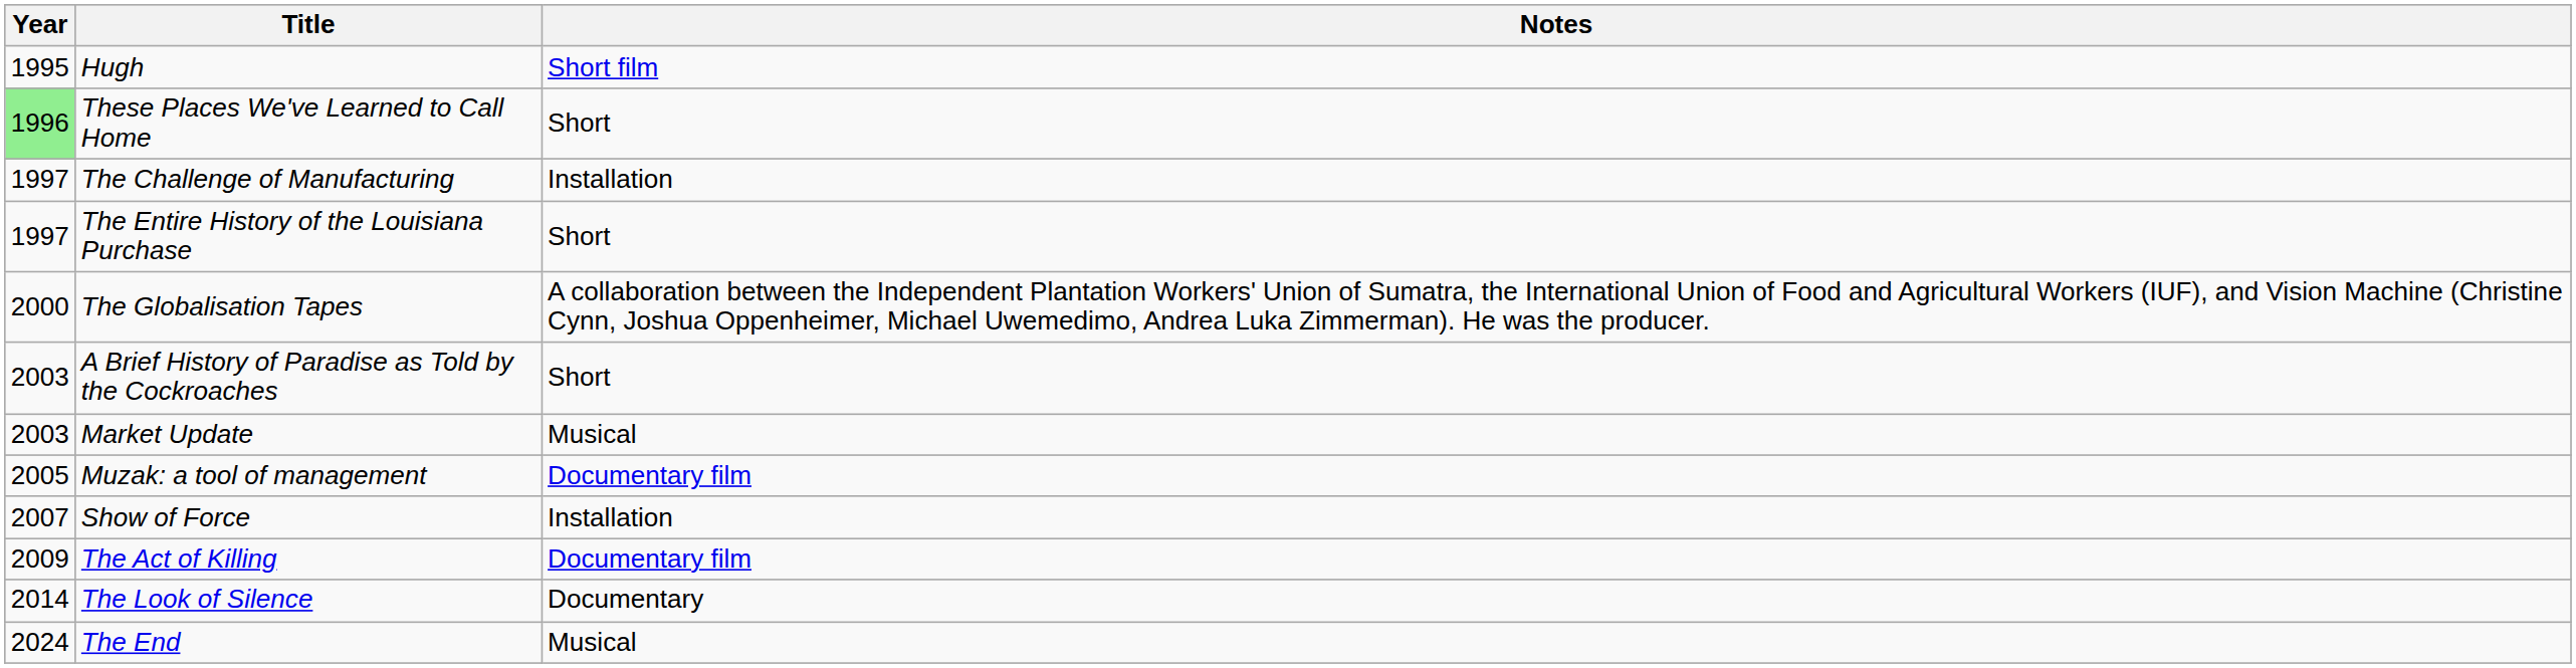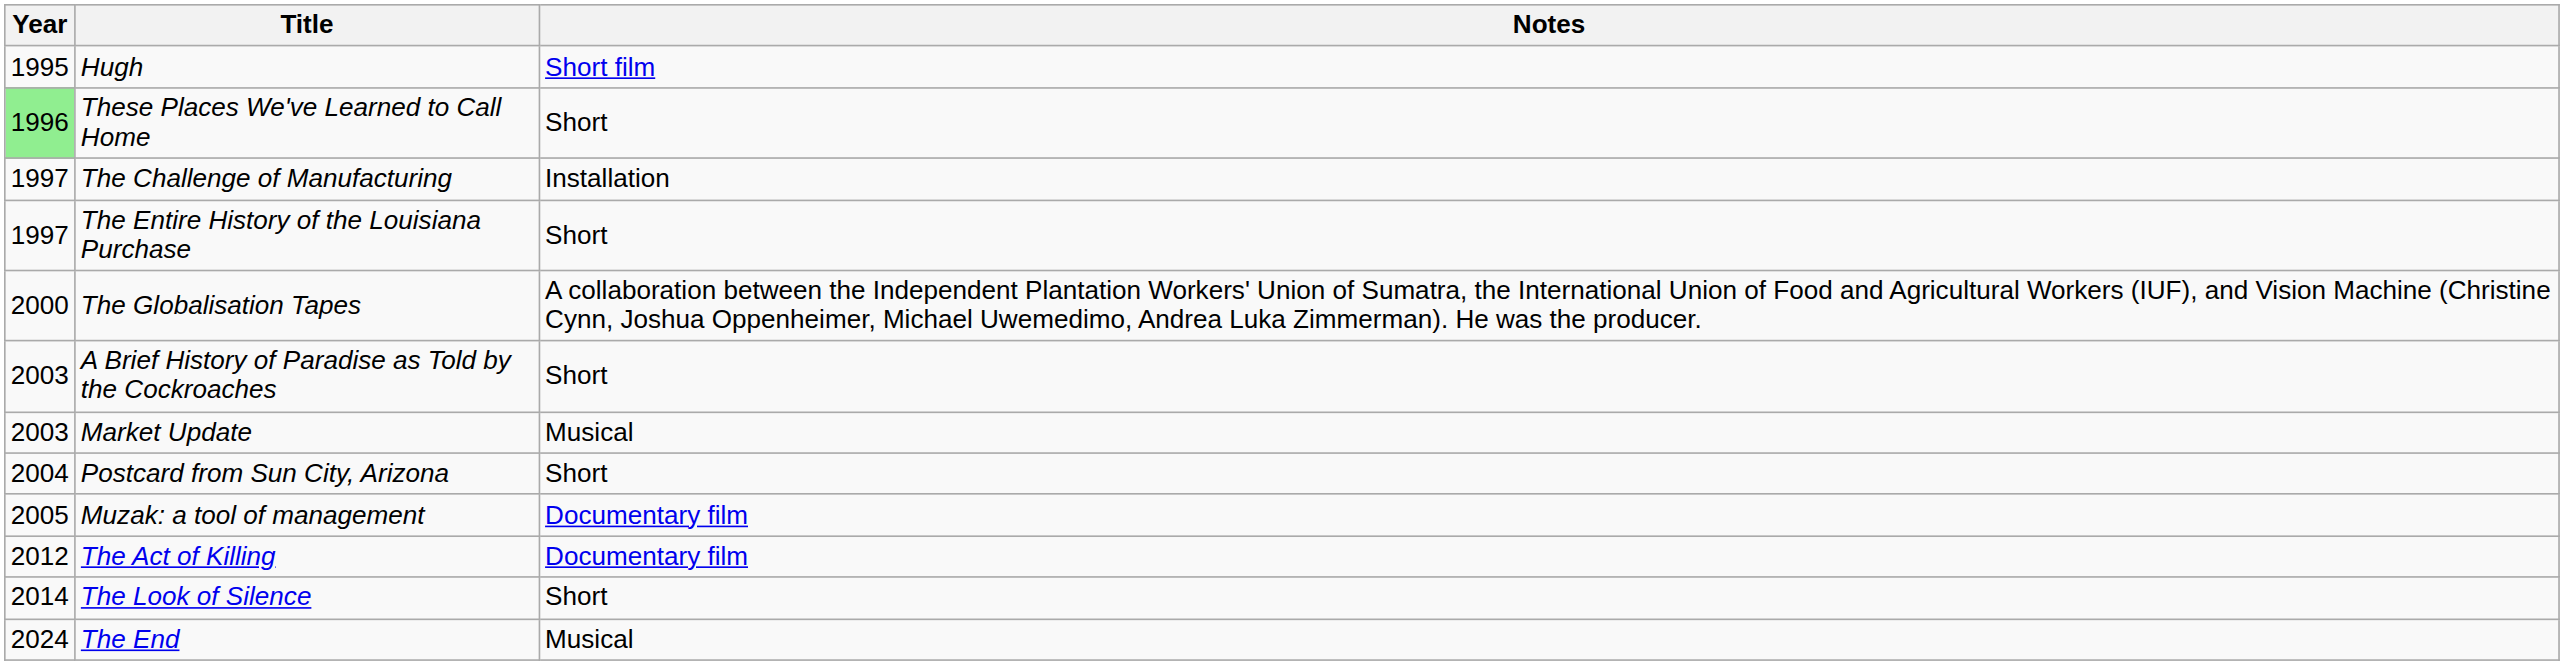+ row: 2004 | Postcard from Sun City, Arizona | Short
- row: 2007 | Show of Force | Installation
The Act of Killing | Year: 2009 -> 2012
The Look of Silence | Notes: Documentary -> Short
